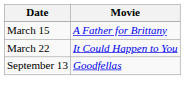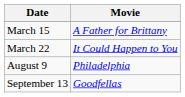+ row: August 9 | Philadelphia
